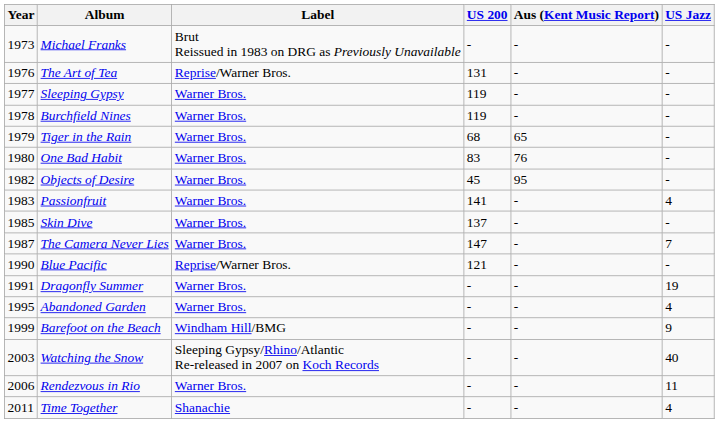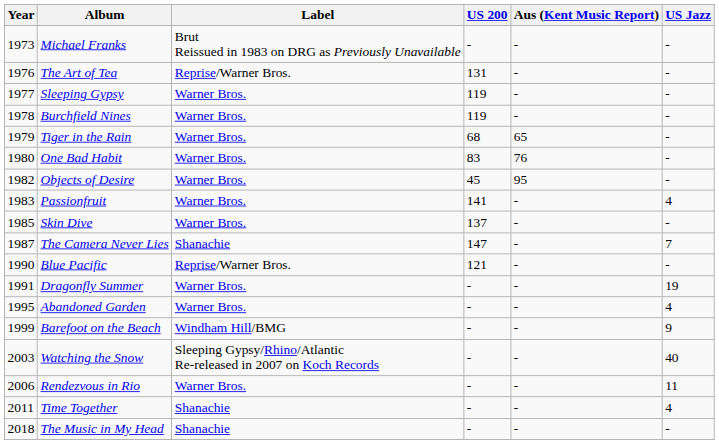The Camera Never Lies | Label: Warner Bros. -> Shanachie
+ row: 2018 | The Music in My Head | Shanachie | - | - | -
